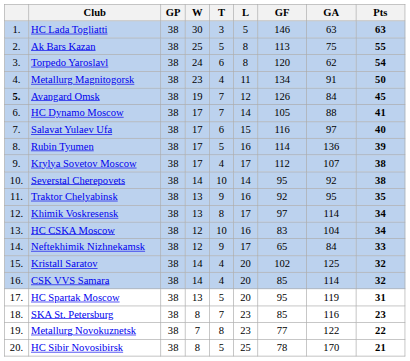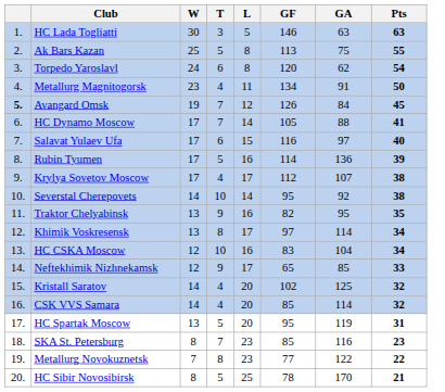- column: GP | 38 | 38 | 38 | 38 | 38 | 38 | 38 | 38 | 38 | 38 | 38 | 38 | 38 | 38 | 38 | 38 | 38 | 38 | 38 | 38
Traktor Chelyabinsk | GF: 92 -> 82
Neftekhimik Nizhnekamsk | GA: 84 -> 85
